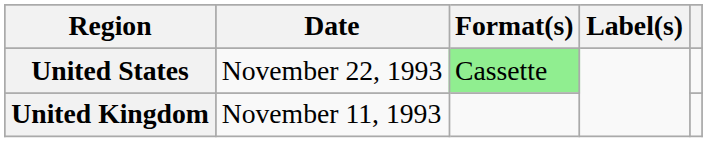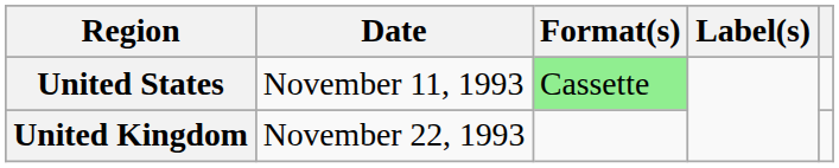United States | Date: November 22, 1993 -> November 11, 1993
United Kingdom | Date: November 11, 1993 -> November 22, 1993
